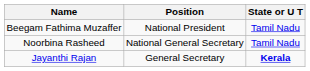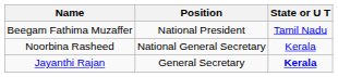Noorbina Rasheed | State or U T: Tamil Nadu -> Kerala
